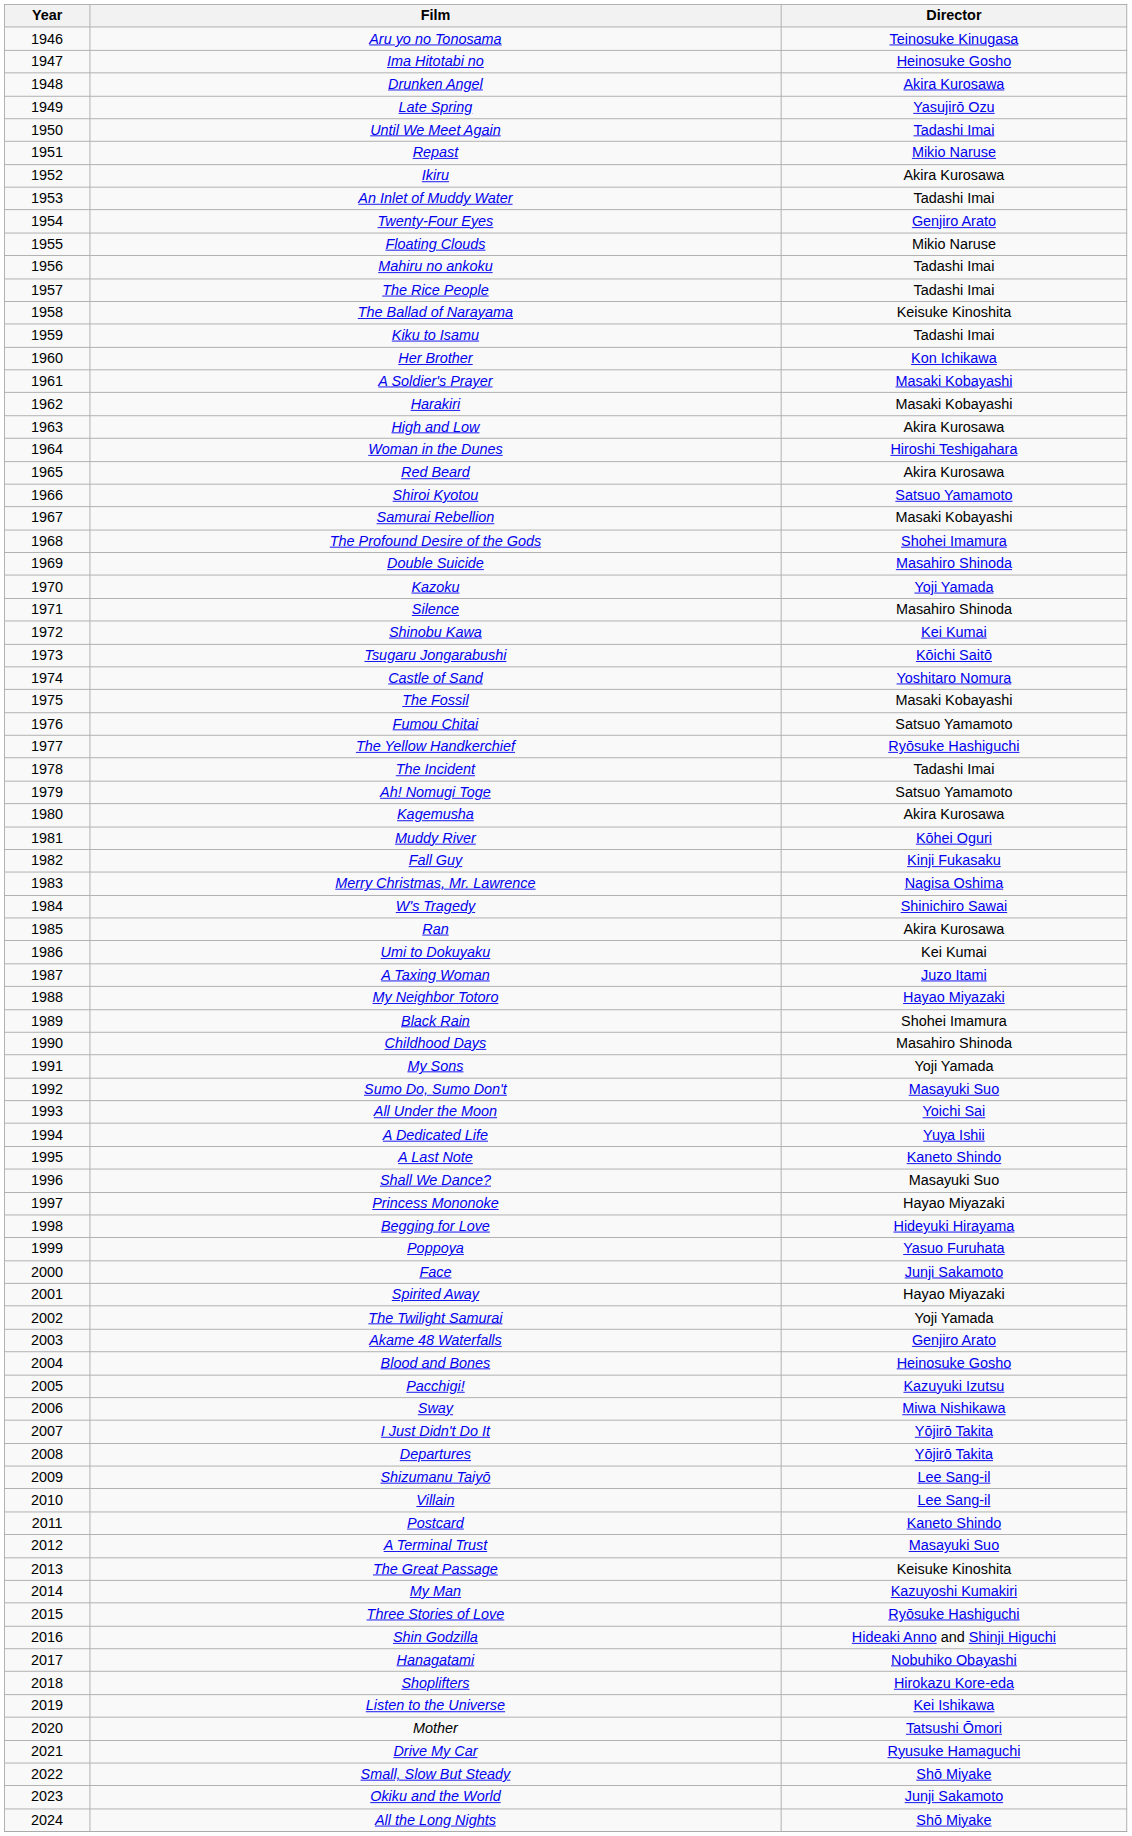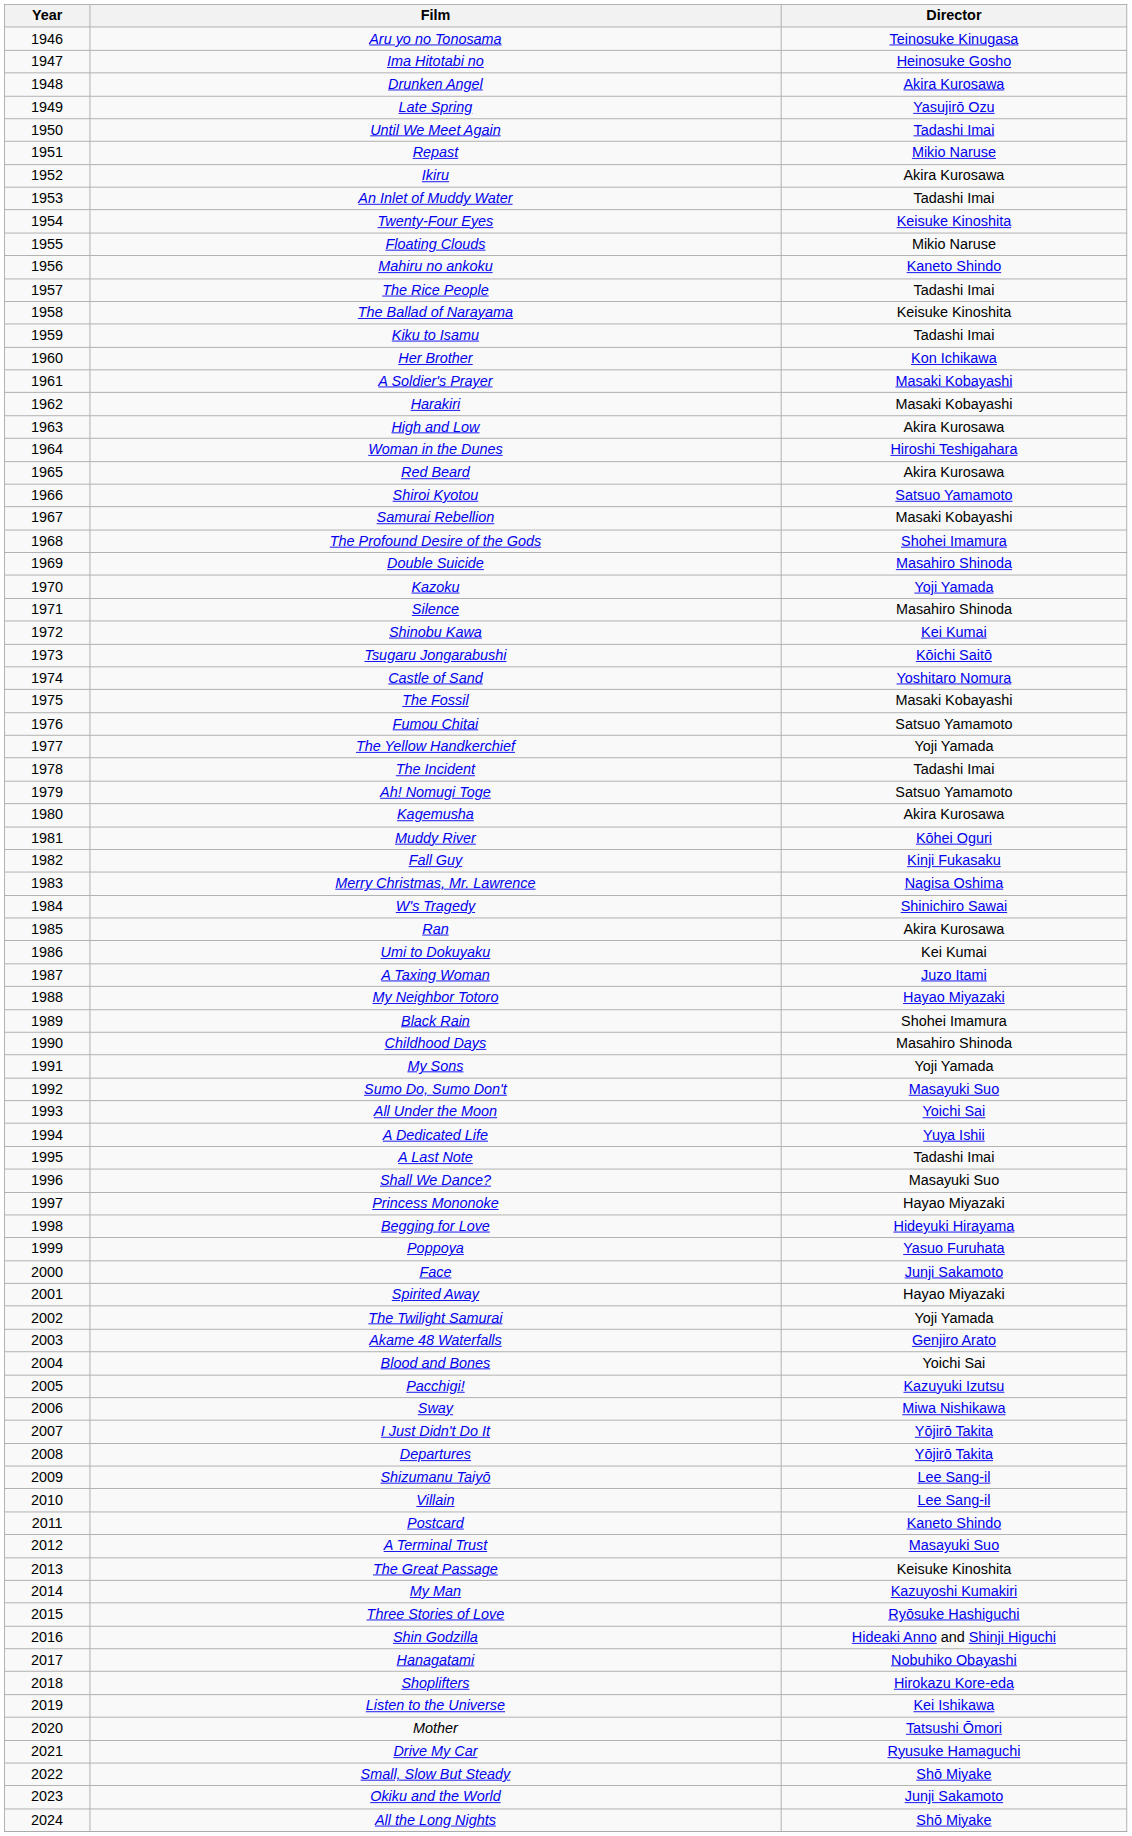Twenty-Four Eyes | Director: Genjiro Arato -> Keisuke Kinoshita
Mahiru no ankoku | Director: Tadashi Imai -> Kaneto Shindo
The Yellow Handkerchief | Director: Ryōsuke Hashiguchi -> Yoji Yamada
A Last Note | Director: Kaneto Shindo -> Tadashi Imai
Blood and Bones | Director: Heinosuke Gosho -> Yoichi Sai
